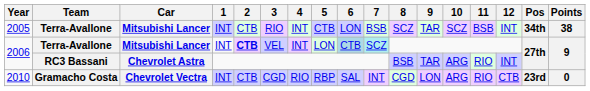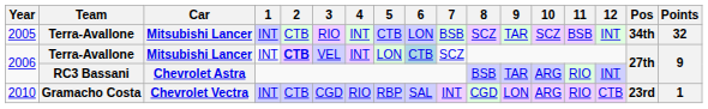2005 | Points: 38 -> 32
2006 / Terra-Avallone | 7: paleturquoise background -> no background
2010 | Points: 0 -> 1
